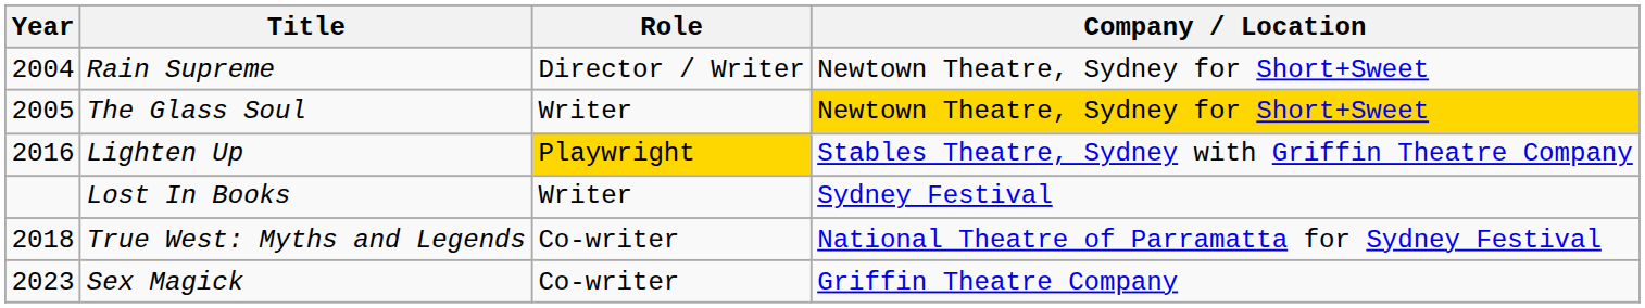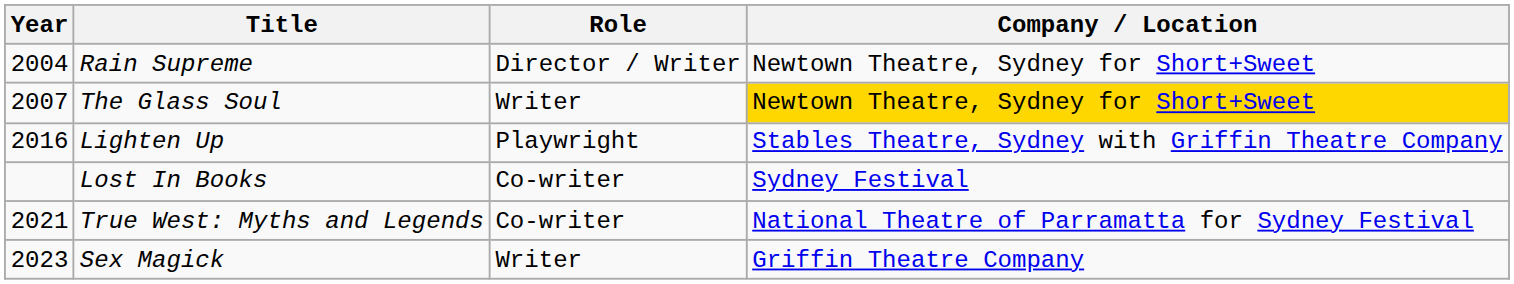The Glass Soul | Year: 2005 -> 2007
Lighten Up | Role: gold background -> no background
Lost In Books | Role: Writer -> Co-writer
True West: Myths and Legends | Year: 2018 -> 2021
Sex Magick | Role: Co-writer -> Writer
